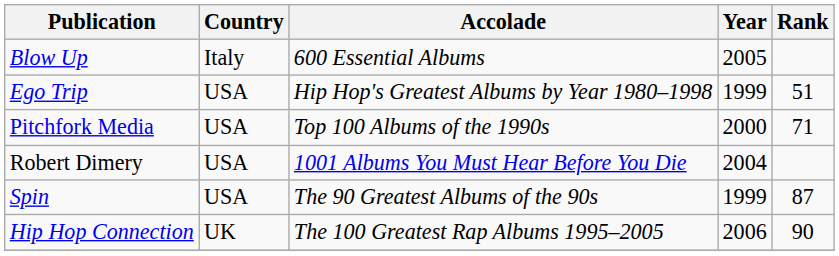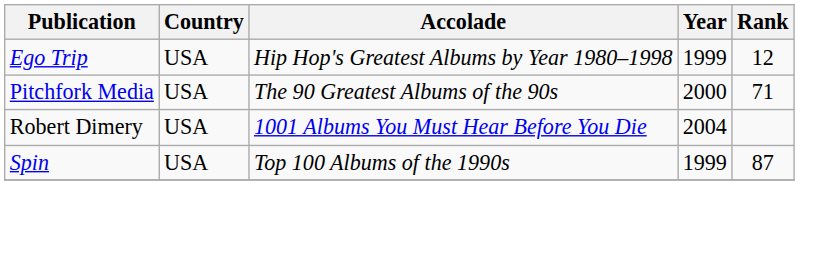- row: Blow Up | Italy | 600 Essential Albums | 2005
Ego Trip | Rank: 51 -> 12
Pitchfork Media | Accolade: Top 100 Albums of the 1990s -> The 90 Greatest Albums of the 90s
Spin | Accolade: The 90 Greatest Albums of the 90s -> Top 100 Albums of the 1990s
- row: Hip Hop Connection | UK | The 100 Greatest Rap Albums 1995–2005 | 2006 | 90
